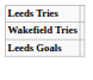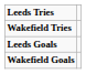+ row: Wakefield Goals
